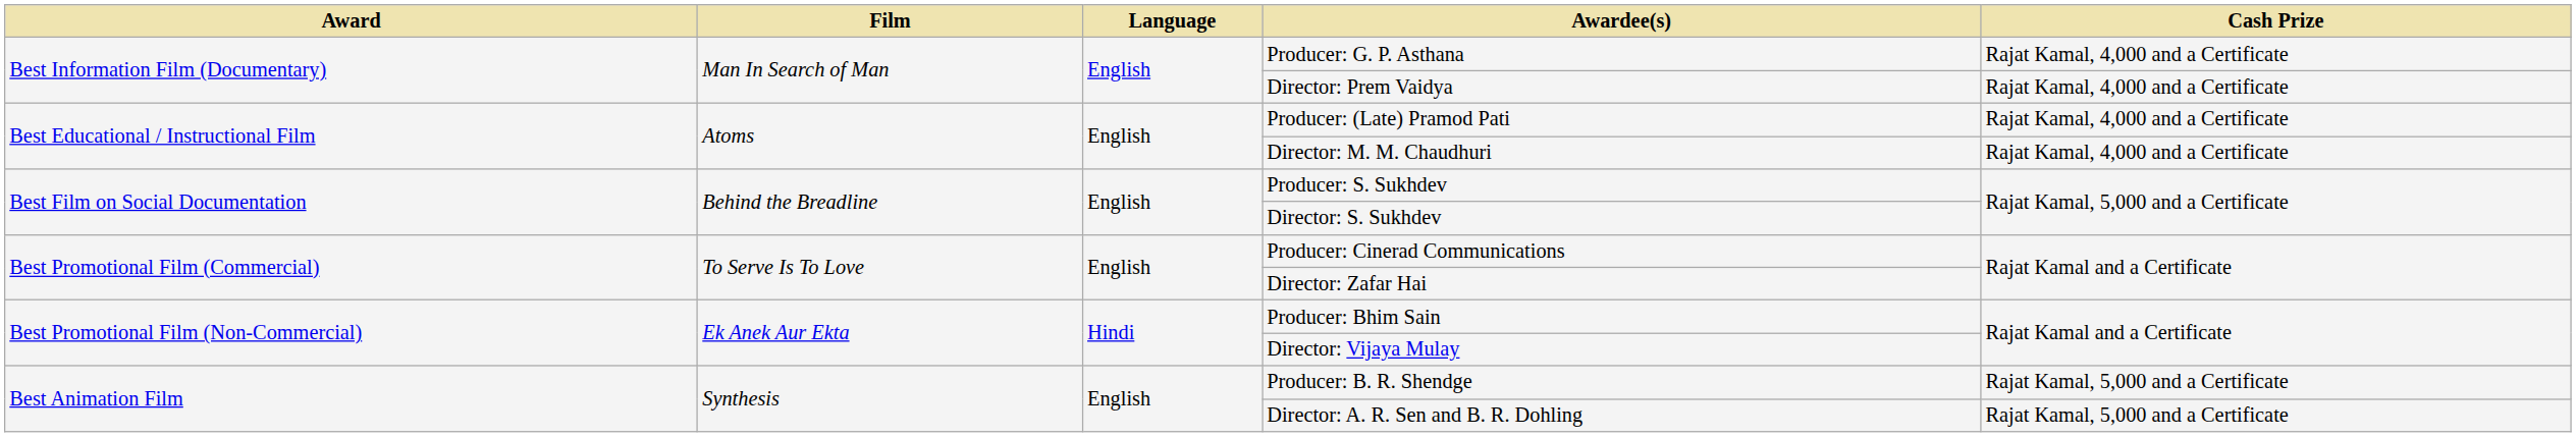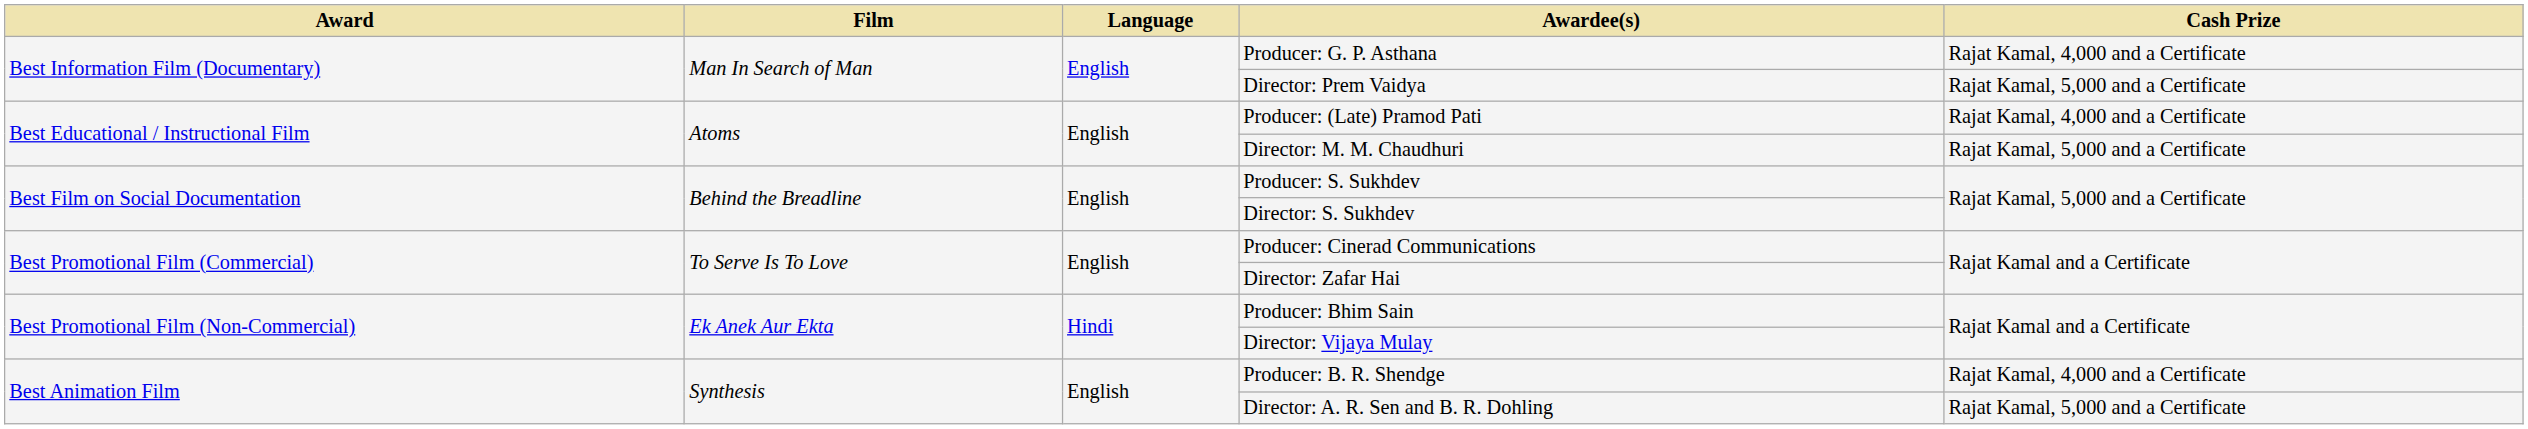Director: Prem Vaidya | Cash Prize: Rajat Kamal, 4,000 and a Certificate -> Rajat Kamal, 5,000 and a Certificate
Director: M. M. Chaudhuri | Cash Prize: Rajat Kamal, 4,000 and a Certificate -> Rajat Kamal, 5,000 and a Certificate
Producer: B. R. Shendge | Cash Prize: Rajat Kamal, 5,000 and a Certificate -> Rajat Kamal, 4,000 and a Certificate
